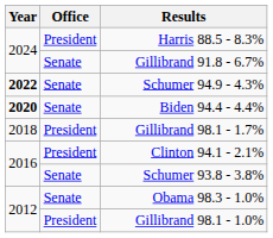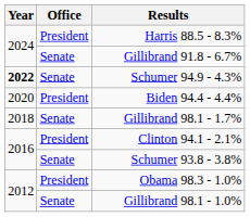Biden 94.4 - 4.4% | Year: bold -> normal
Biden 94.4 - 4.4% | Office: Senate -> President
Gillibrand 98.1 - 1.7% | Office: President -> Senate
Obama 98.3 - 1.0% | Office: Senate -> President
Gillibrand 98.1 - 1.0% | Office: President -> Senate
